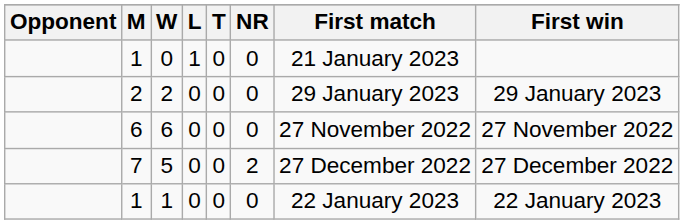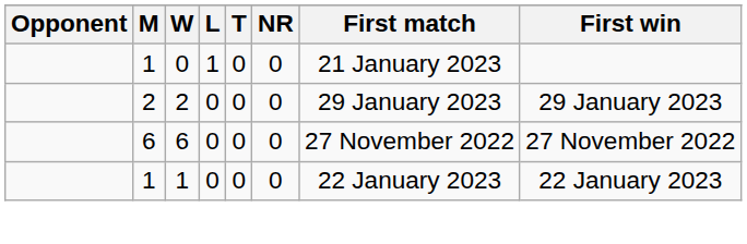- row: 7 | 5 | 0 | 0 | 2 | 27 December 2022 | 27 December 2022
